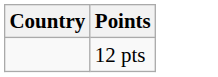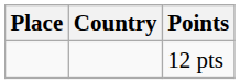+ column: Place
